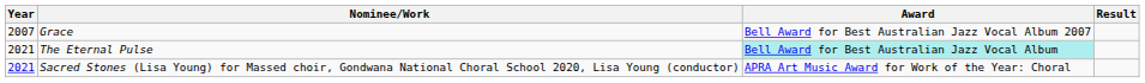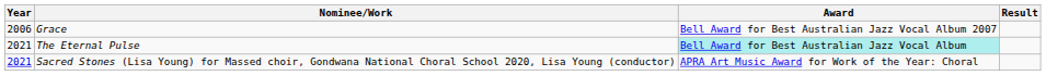Grace | Year: 2007 -> 2006
